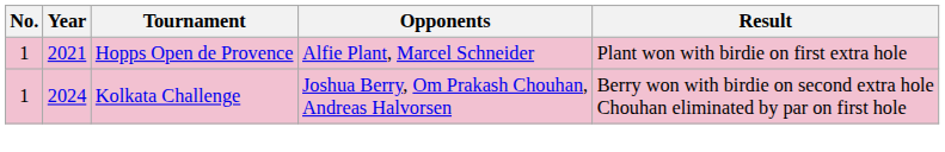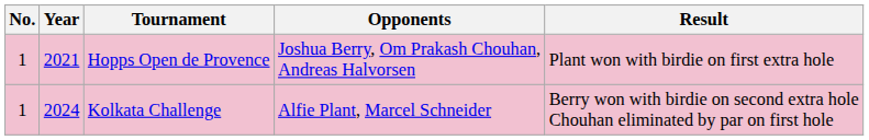Hopps Open de Provence | Opponents: Alfie Plant, Marcel Schneider -> Joshua Berry, Om Prakash Chouhan, Andreas Halvorsen
Kolkata Challenge | Opponents: Joshua Berry, Om Prakash Chouhan, Andreas Halvorsen -> Alfie Plant, Marcel Schneider
